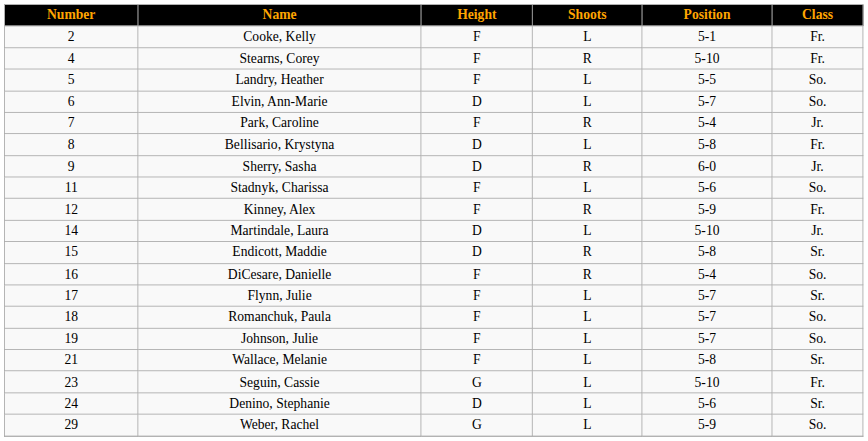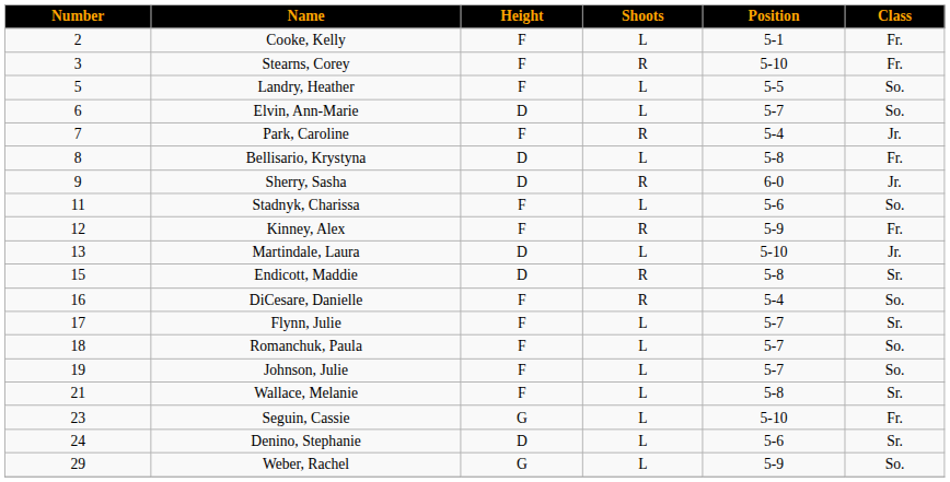Stearns, Corey | Number: 4 -> 3
Martindale, Laura | Number: 14 -> 13
